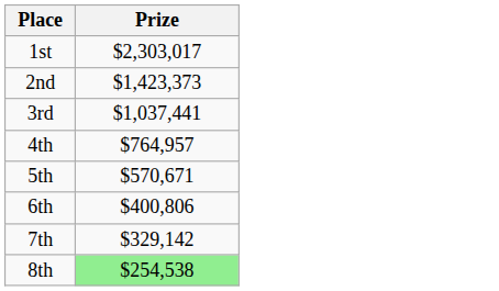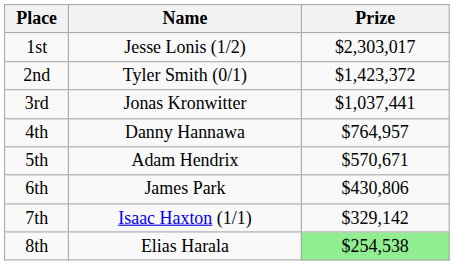+ column: Name | Jesse Lonis (1/2) | Tyler Smith (0/1) | Jonas Kronwitter | Danny Hannawa | Adam Hendrix | James Park | Isaac Haxton (1/1) | Elias Harala
2nd | Prize: $1,423,373 -> $1,423,372
6th | Prize: $400,806 -> $430,806
